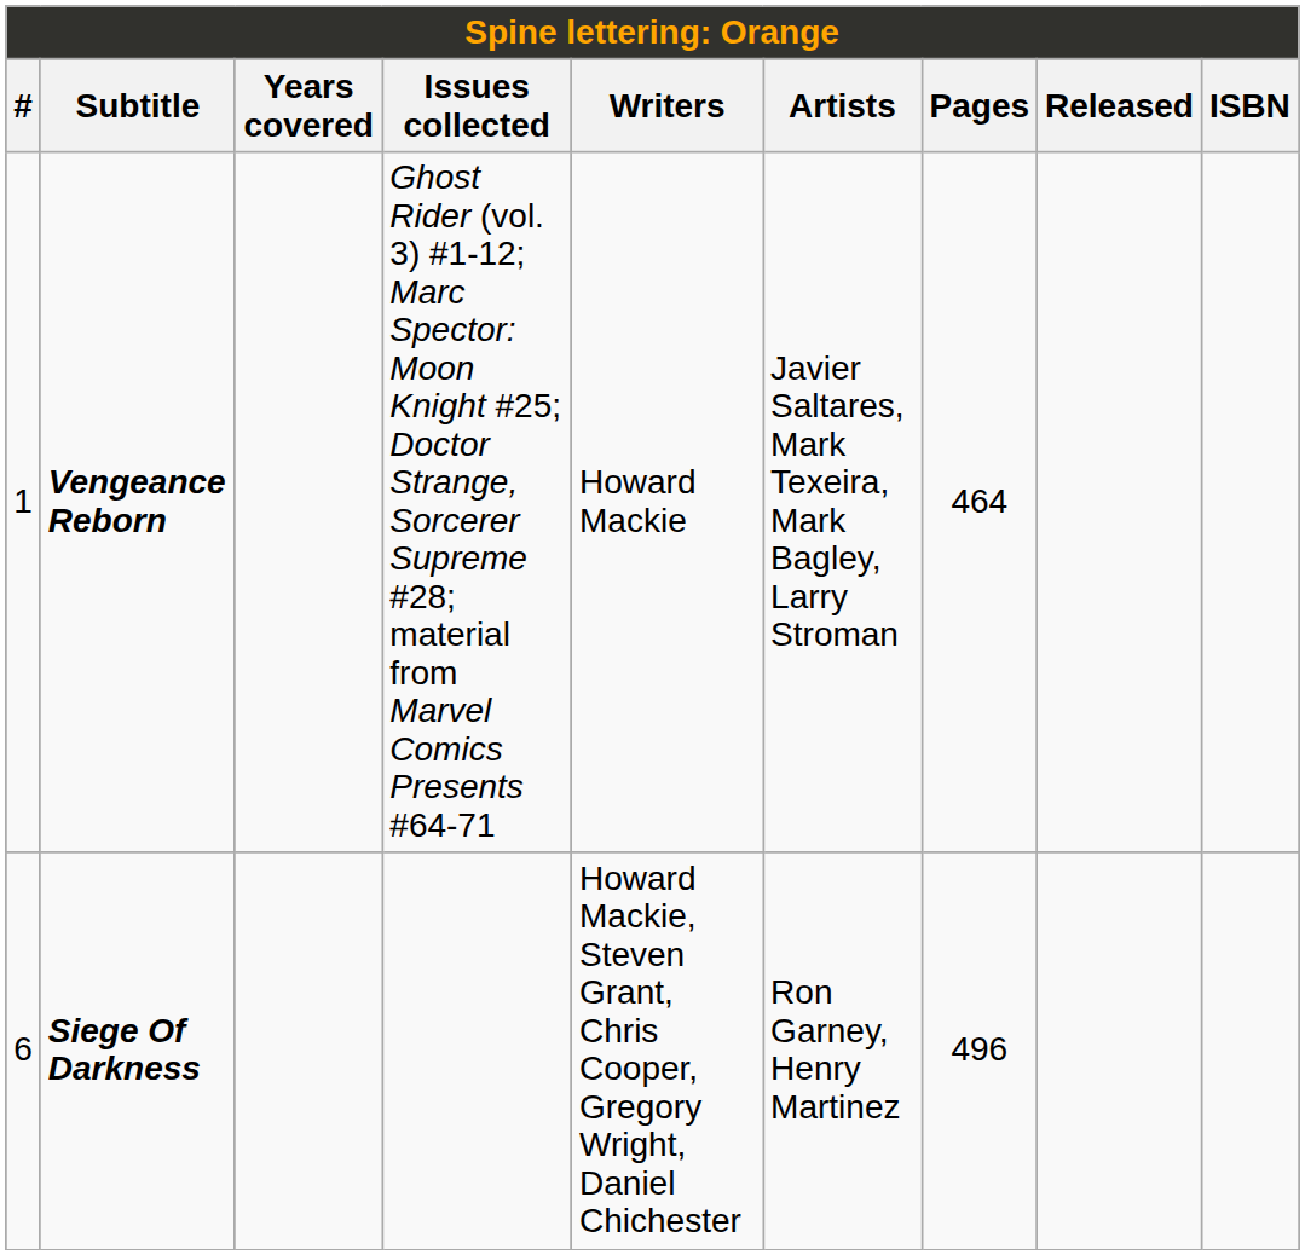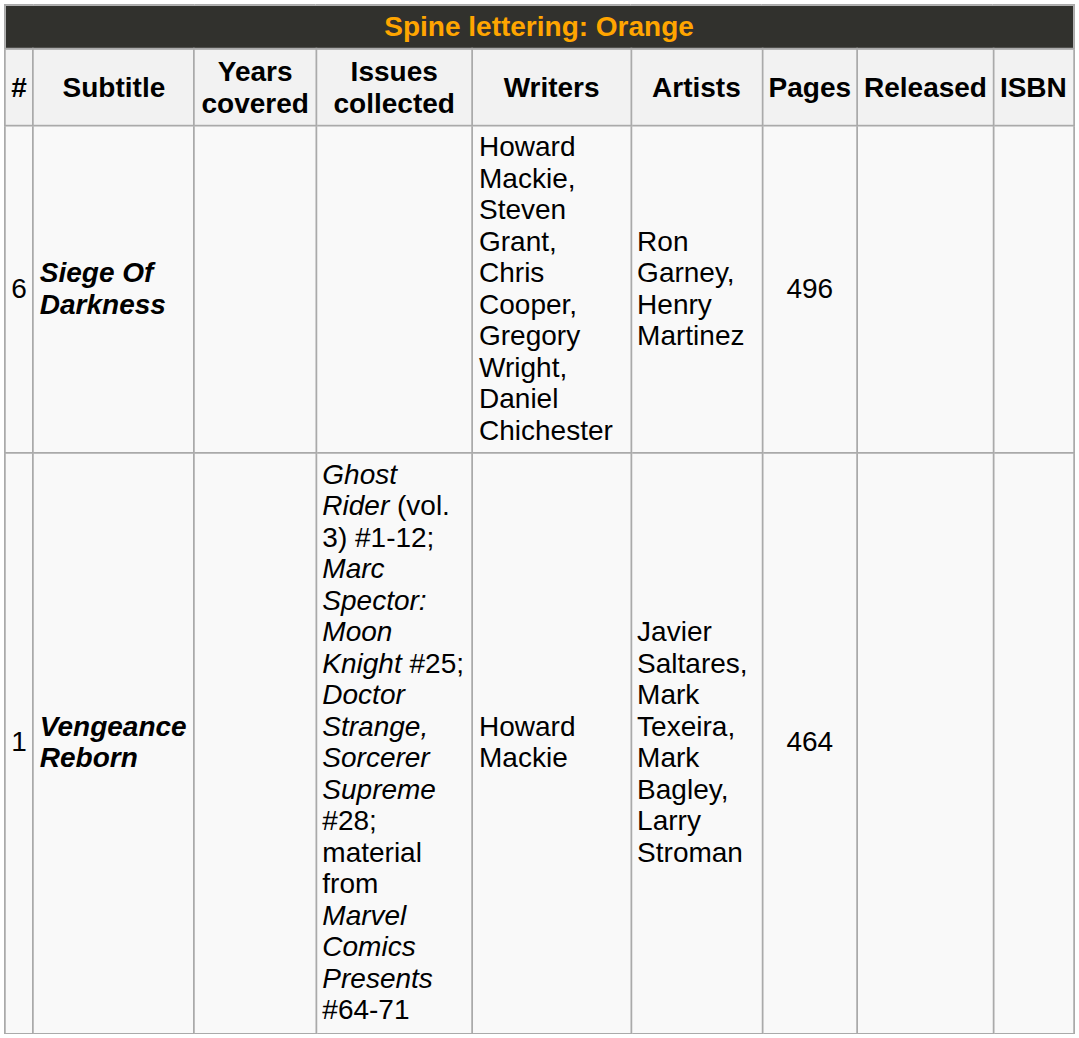rows swapped: Vengeance Reborn <-> Siege Of Darkness
